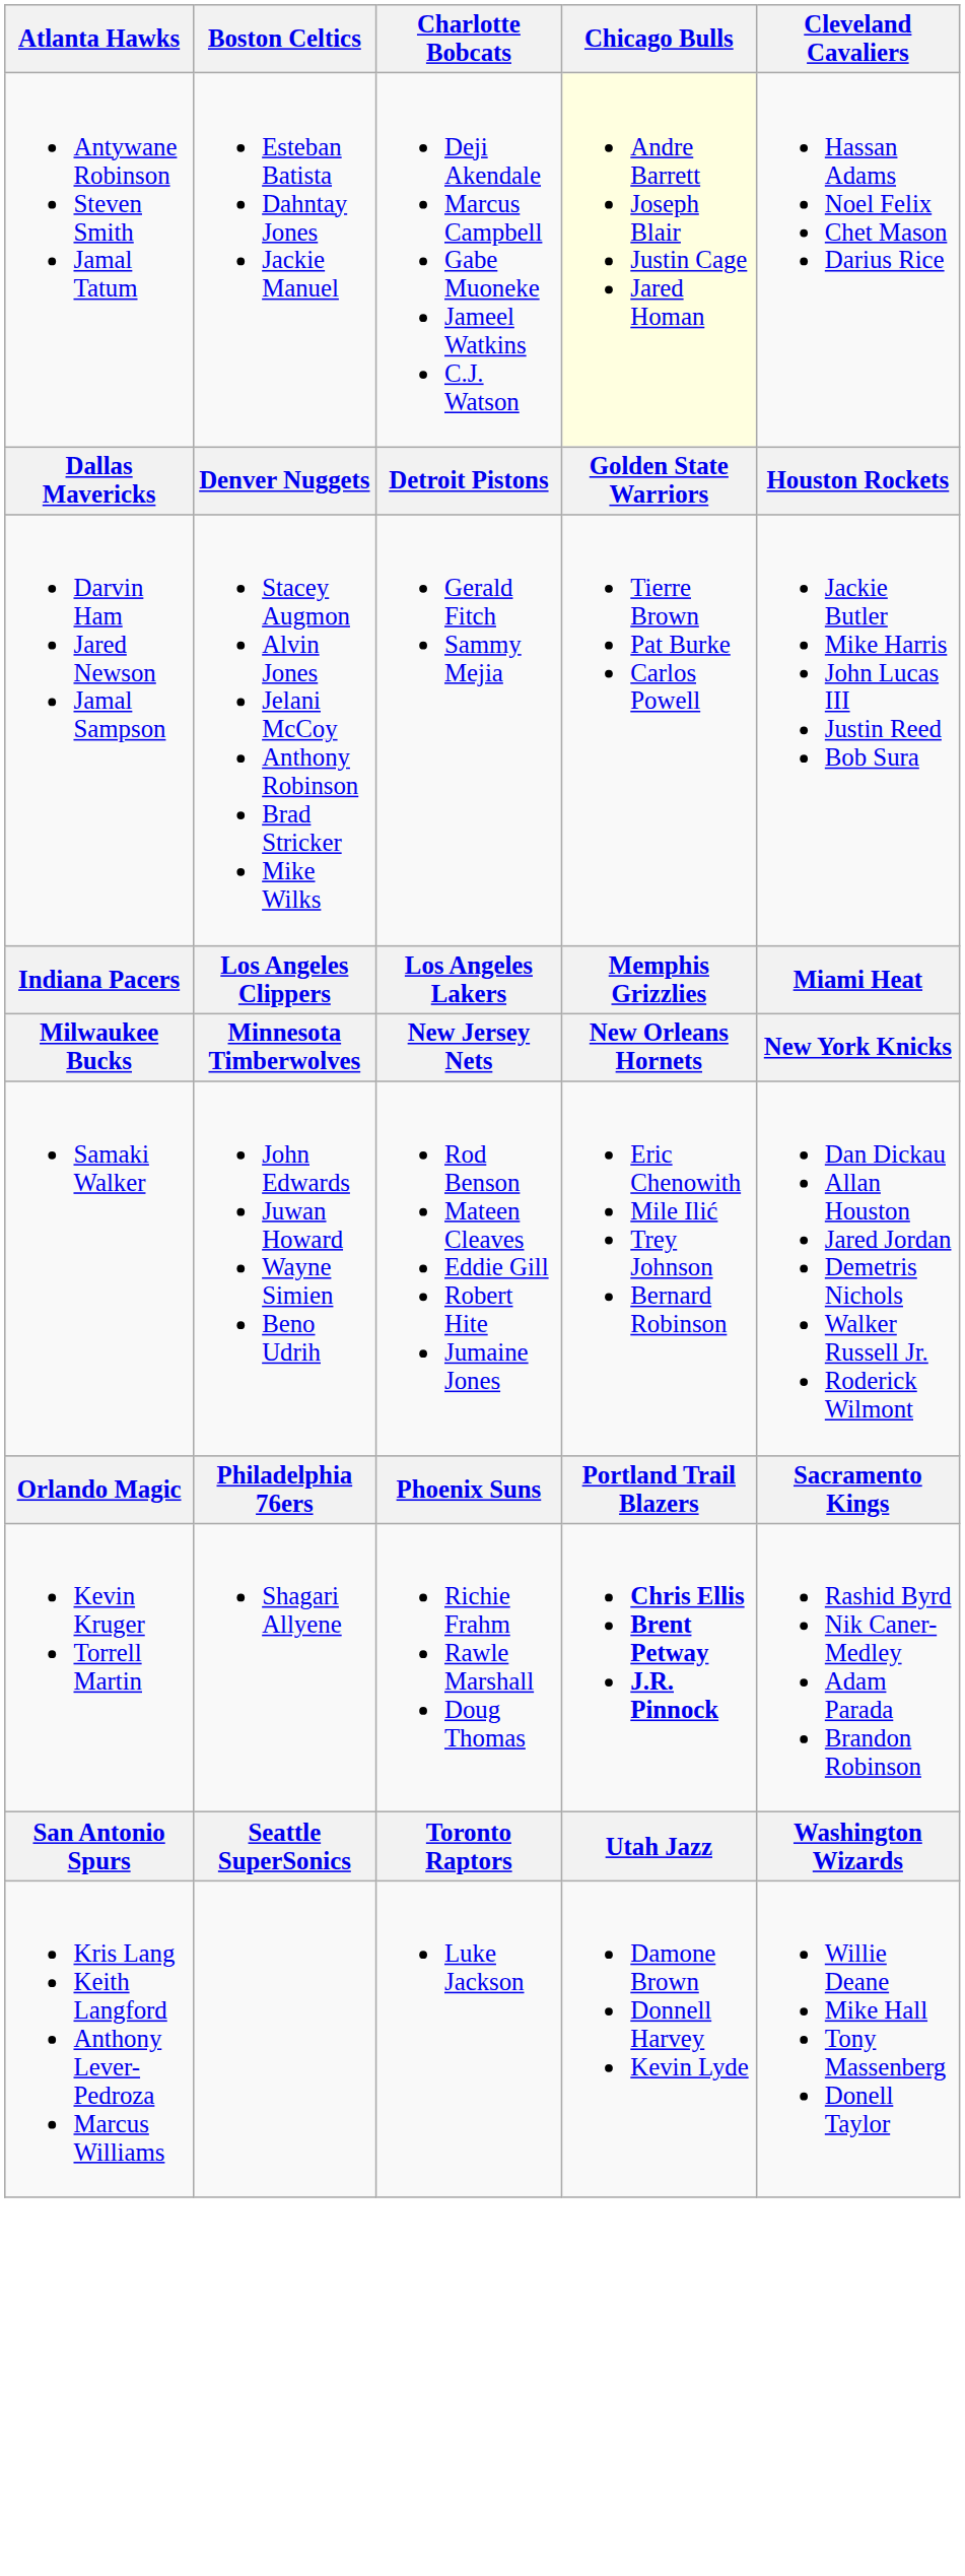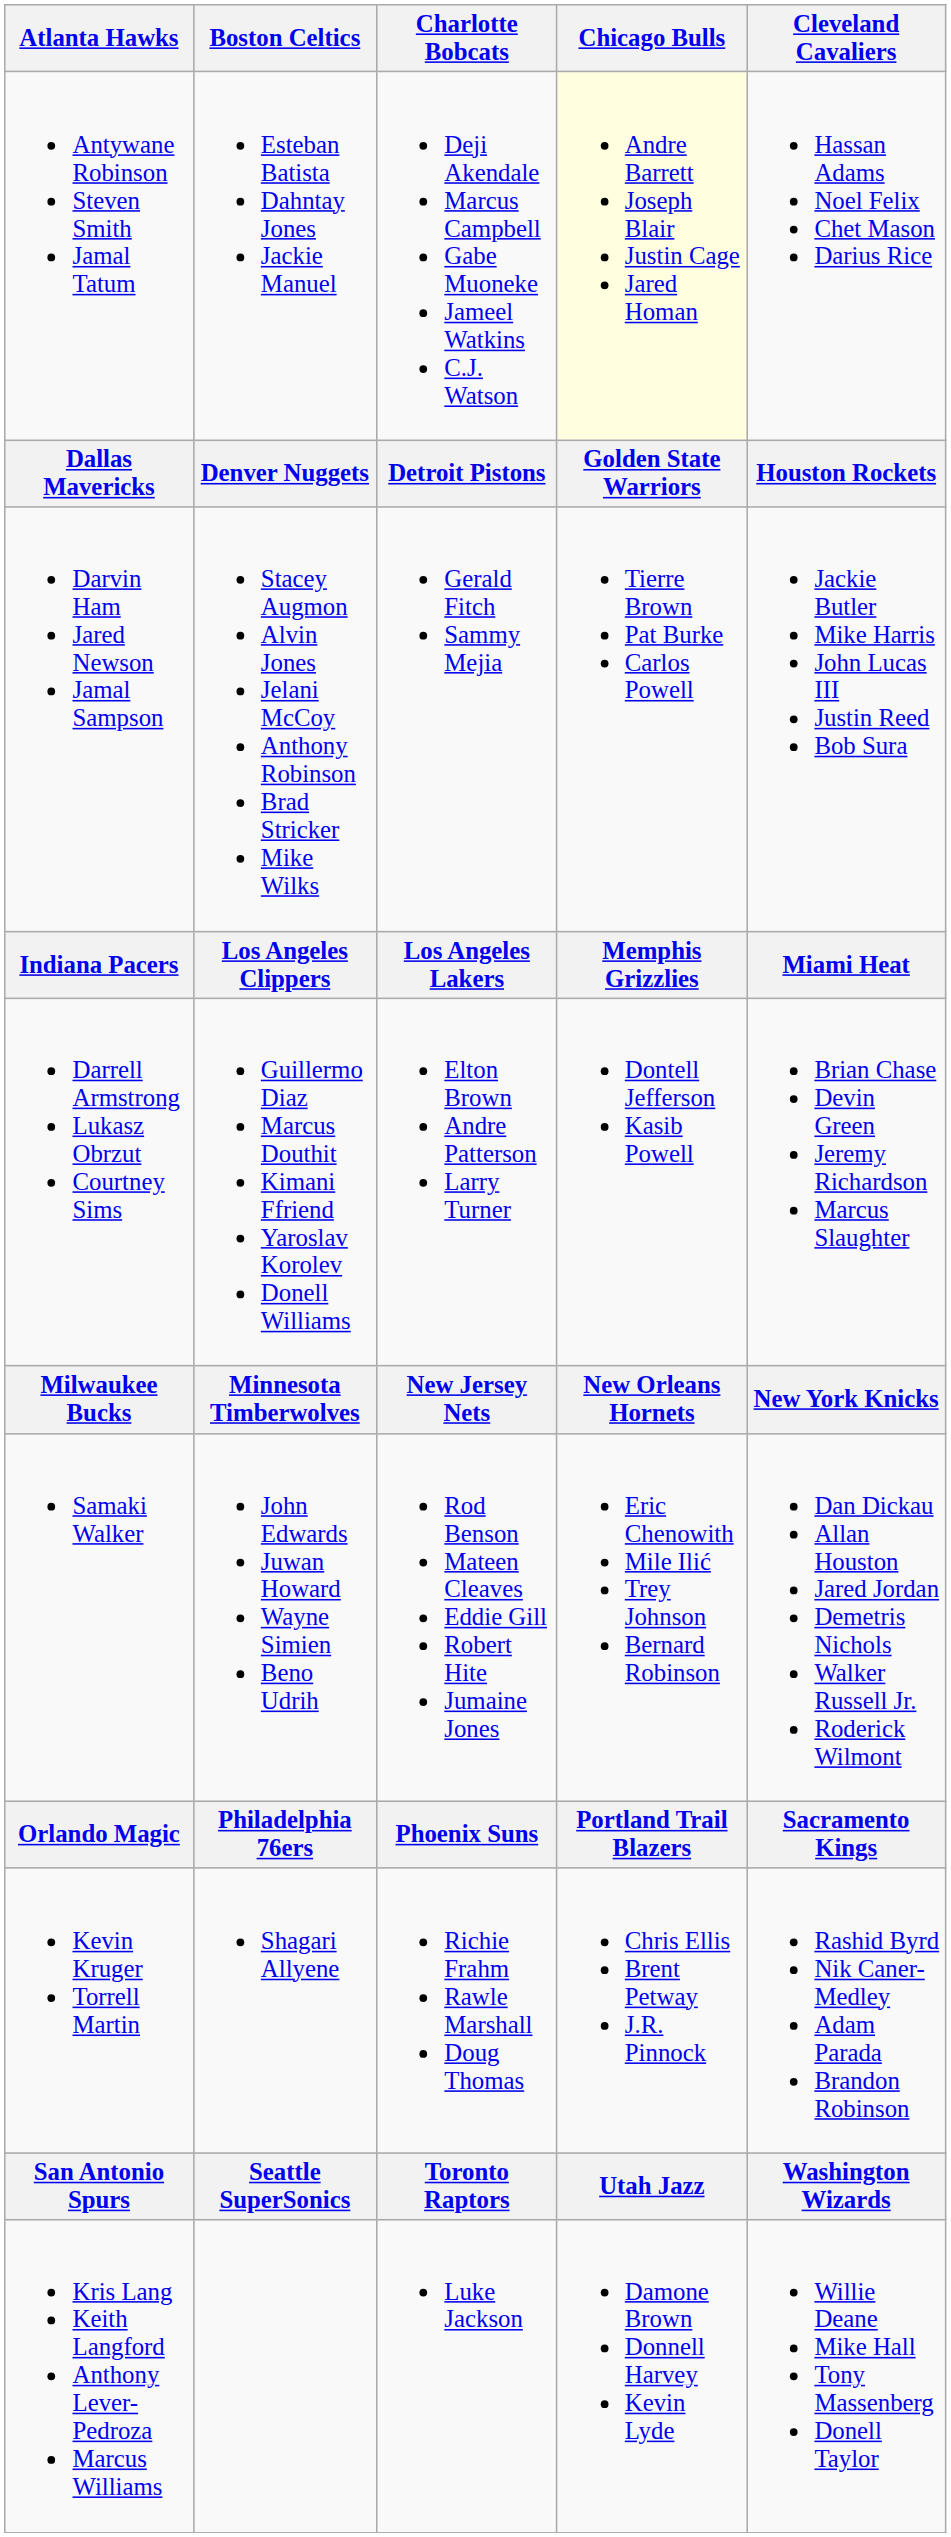+ row: Darrell Armstrong Lukasz Obrzut Courtney Sims | Guillermo Diaz Marcus Douthit Kimani Ffriend Yaroslav Korolev Donell Williams | Elton Brown Andre Patterson Larry Turner | Dontell Jefferson Kasib Powell | Brian Chase Devin Green Jeremy Richardson Marcus Slaughter
Kevin Kruger Torrell Martin | Chicago Bulls: bold -> normal
